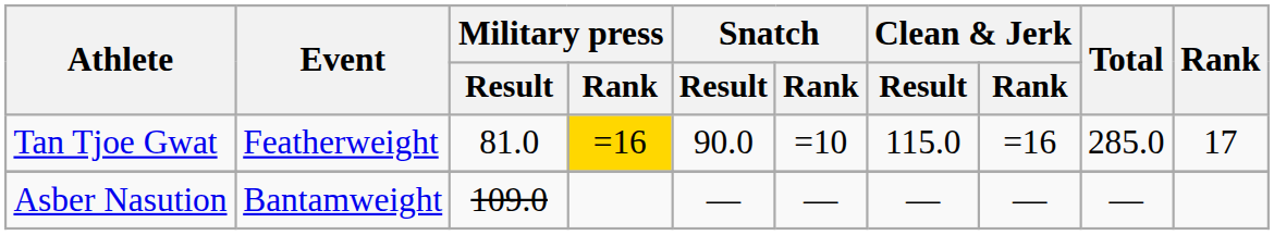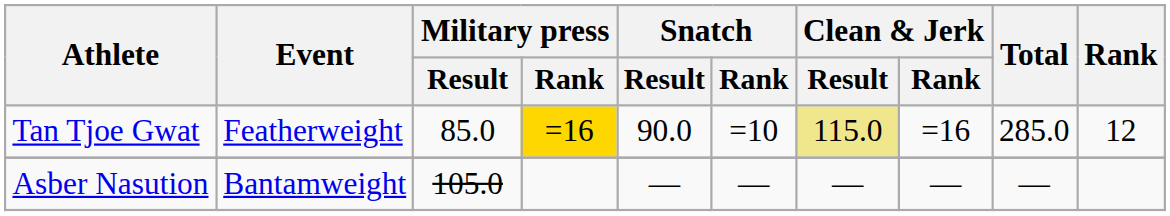Tan Tjoe Gwat | Military press / Result: 81.0 -> 85.0
Tan Tjoe Gwat | Clean & Jerk / Result: no background -> khaki background
Tan Tjoe Gwat | Rank: 17 -> 12
Asber Nasution | Military press / Result: 109.0 -> 105.0
